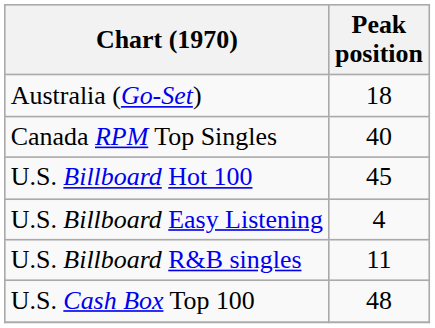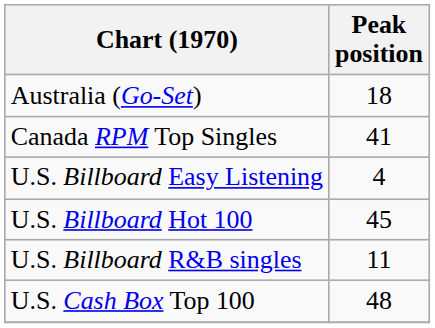Canada RPM Top Singles | Peak position: 40 -> 41
rows swapped: U.S. Billboard Hot 100 <-> U.S. Billboard Easy Listening
